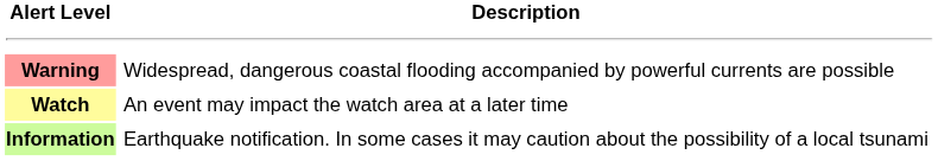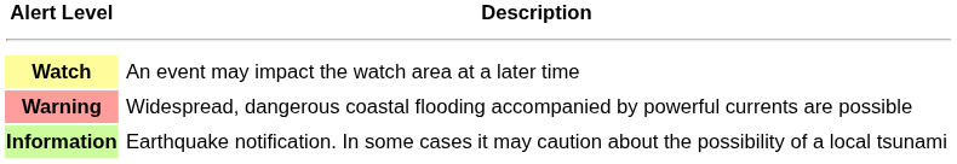rows swapped: Warning <-> Watch
